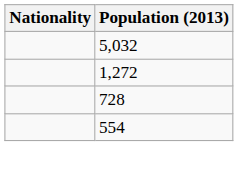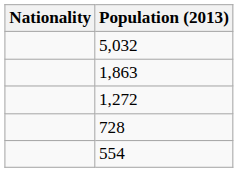+ row: 1,863
